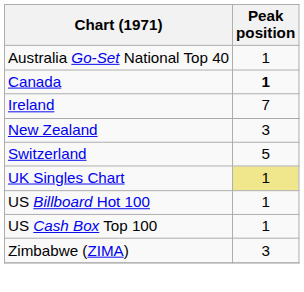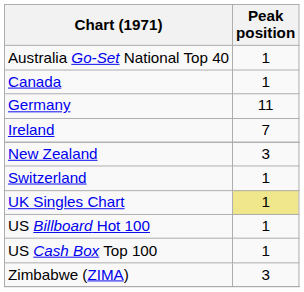Canada | Peak position: bold -> normal
+ row: Germany | 11
Switzerland | Peak position: 5 -> 1
